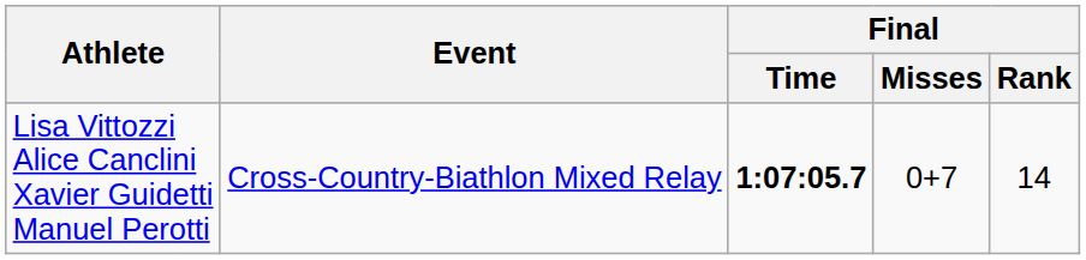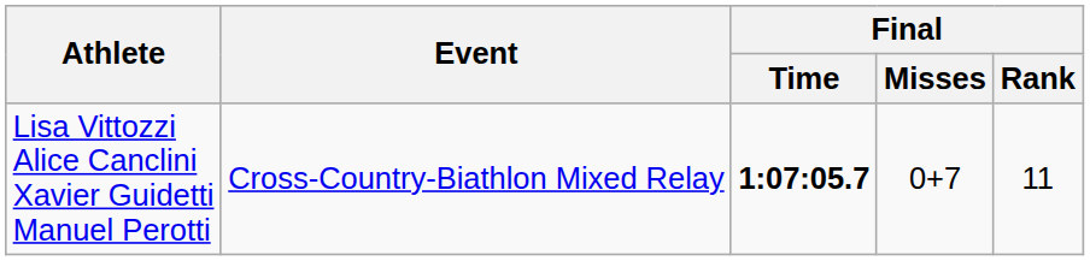Lisa Vittozzi Alice Canclini Xavier Guidetti Manuel Perotti | Final / Rank: 14 -> 11
